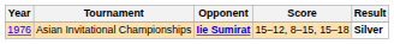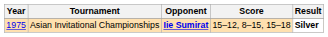Asian Invitational Championships | Year: 1976 -> 1975
